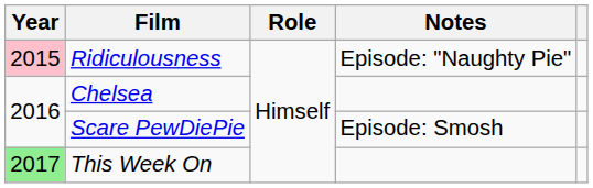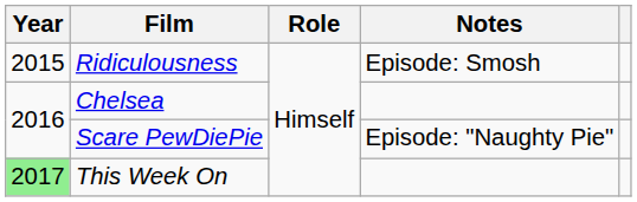Ridiculousness | Year: pink background -> no background
Ridiculousness | Notes: Episode: "Naughty Pie" -> Episode: Smosh
Scare PewDiePie | Notes: Episode: Smosh -> Episode: "Naughty Pie"
